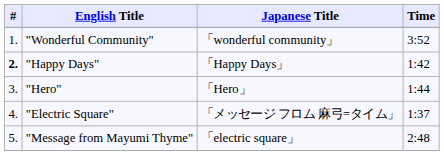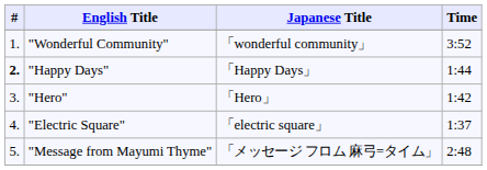"Happy Days" | Time: 1:42 -> 1:44
"Hero" | Time: 1:44 -> 1:42
"Electric Square" | Japanese Title: 「メッセージ フロム 麻弓=タイム」 -> 「electric square」
"Message from Mayumi Thyme" | Japanese Title: 「electric square」 -> 「メッセージ フロム 麻弓=タイム」
